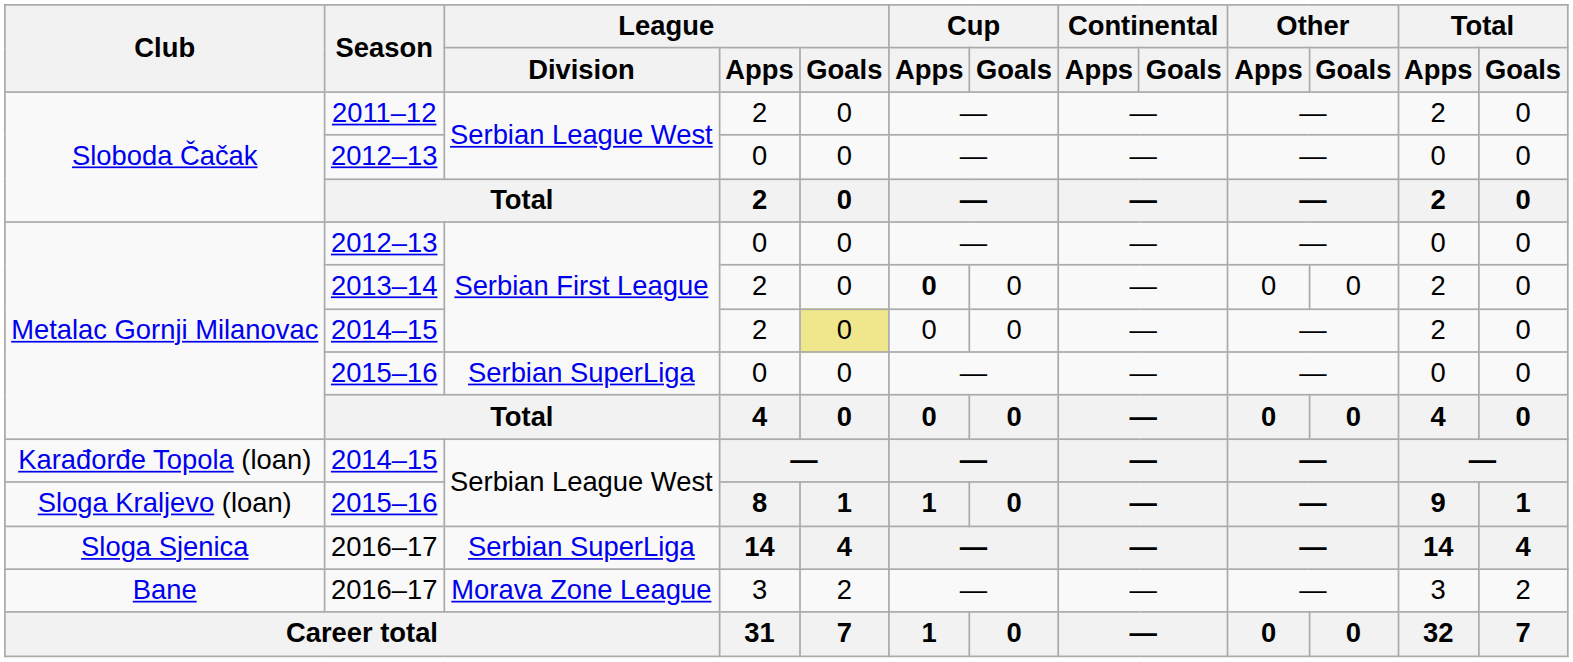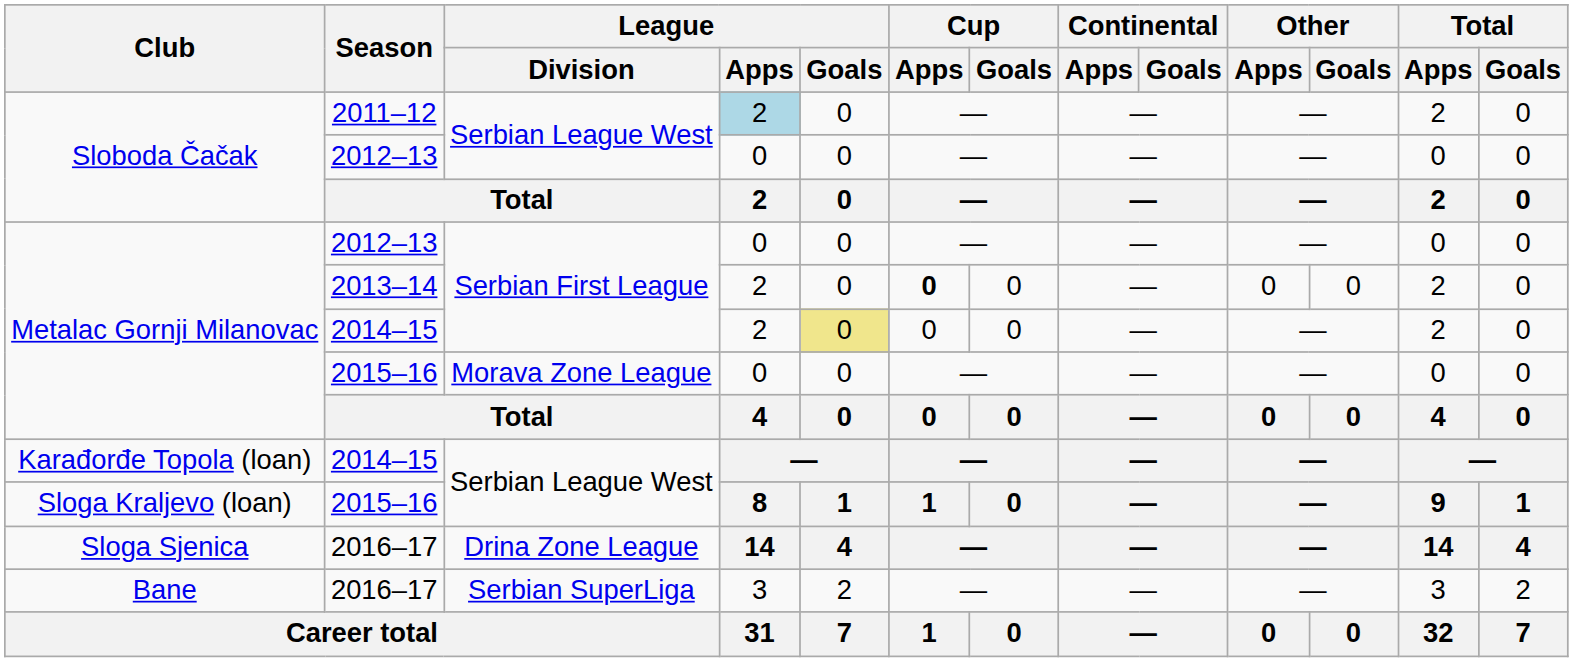Sloboda Čačak / 2011–12 | League / Apps: no background -> lightblue background
Metalac Gornji Milanovac / 2015–16 | League / Division: Serbian SuperLiga -> Morava Zone League
Sloga Sjenica | League / Division: Serbian SuperLiga -> Drina Zone League
Bane | League / Division: Morava Zone League -> Serbian SuperLiga
